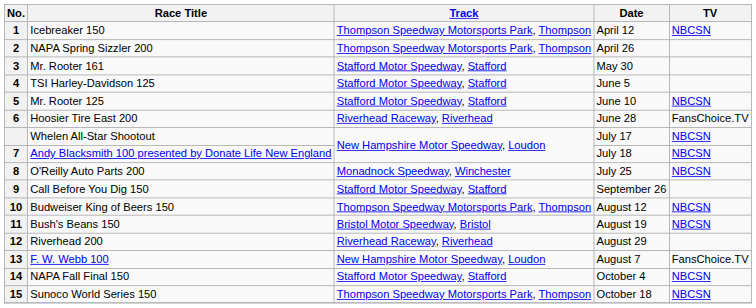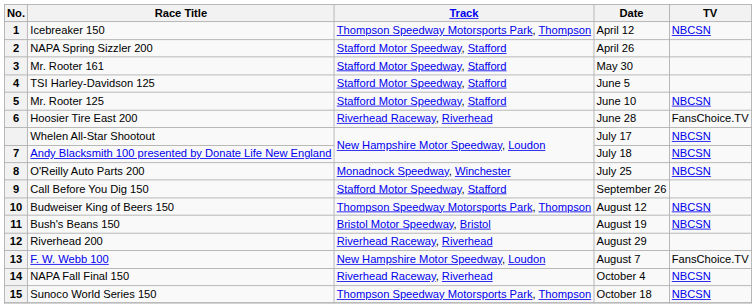NAPA Spring Sizzler 200 | Track: Thompson Speedway Motorsports Park, Thompson -> Stafford Motor Speedway, Stafford
NAPA Fall Final 150 | Track: Stafford Motor Speedway, Stafford -> Riverhead Raceway, Riverhead
